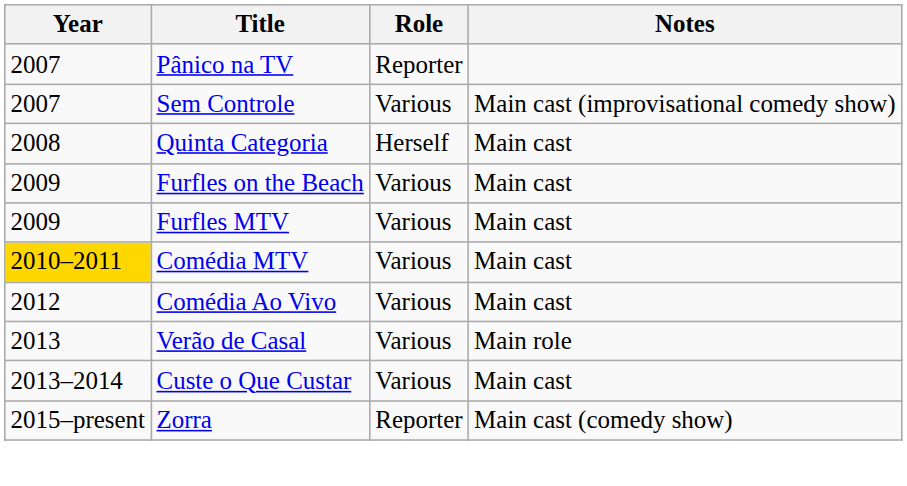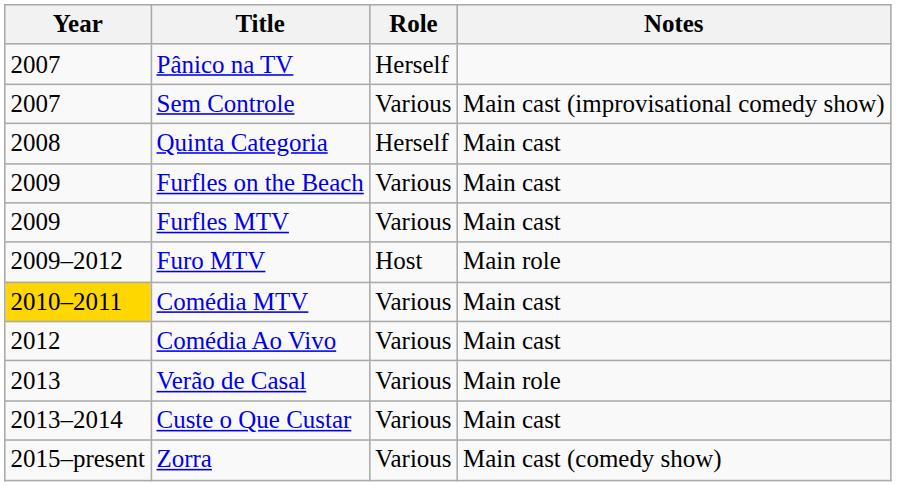Pânico na TV | Role: Reporter -> Herself
+ row: 2009–2012 | Furo MTV | Host | Main role
Zorra | Role: Reporter -> Various
